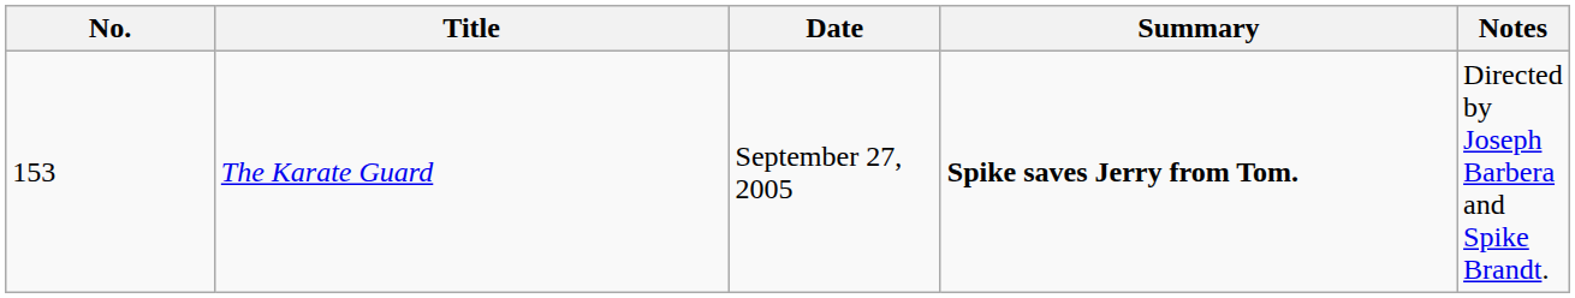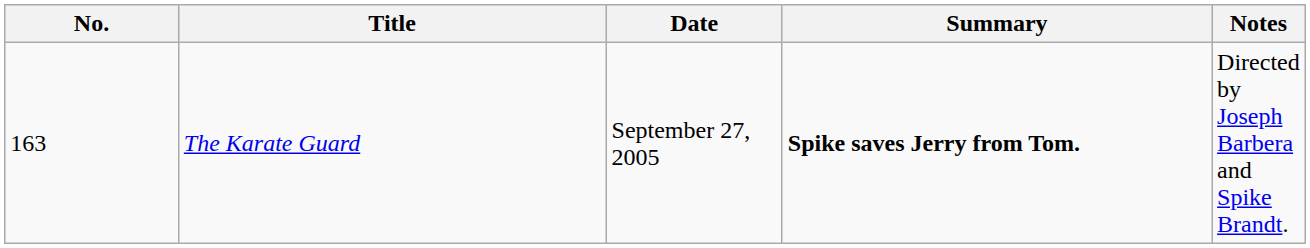The Karate Guard | No.: 153 -> 163
